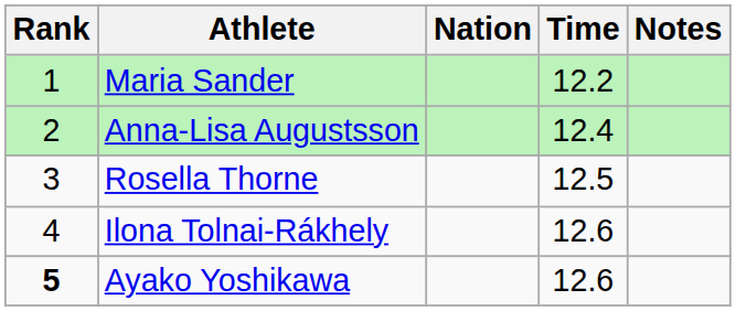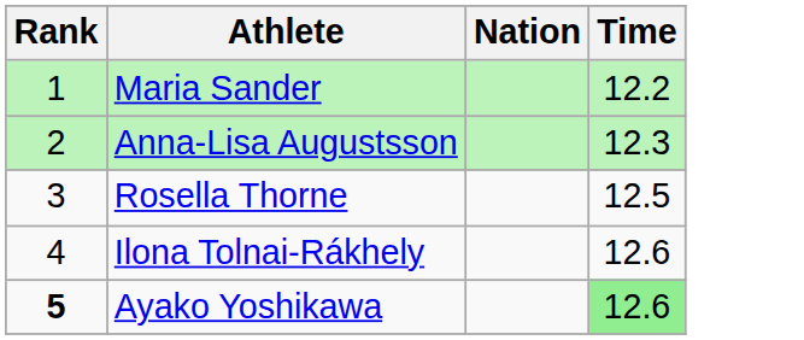- column: Notes
Anna-Lisa Augustsson | Time: 12.4 -> 12.3
Ayako Yoshikawa | Time: no background -> lightgreen background
